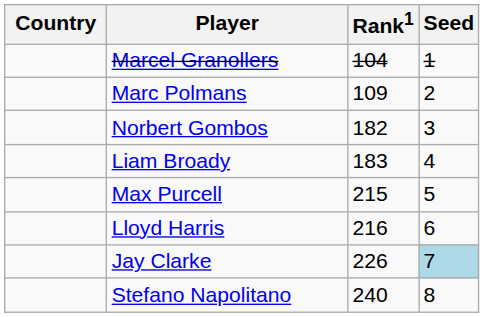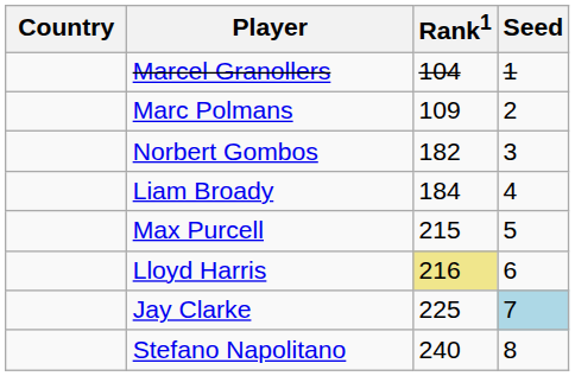Liam Broady | Rank1: 183 -> 184
Lloyd Harris | Rank1: no background -> khaki background
Jay Clarke | Rank1: 226 -> 225
